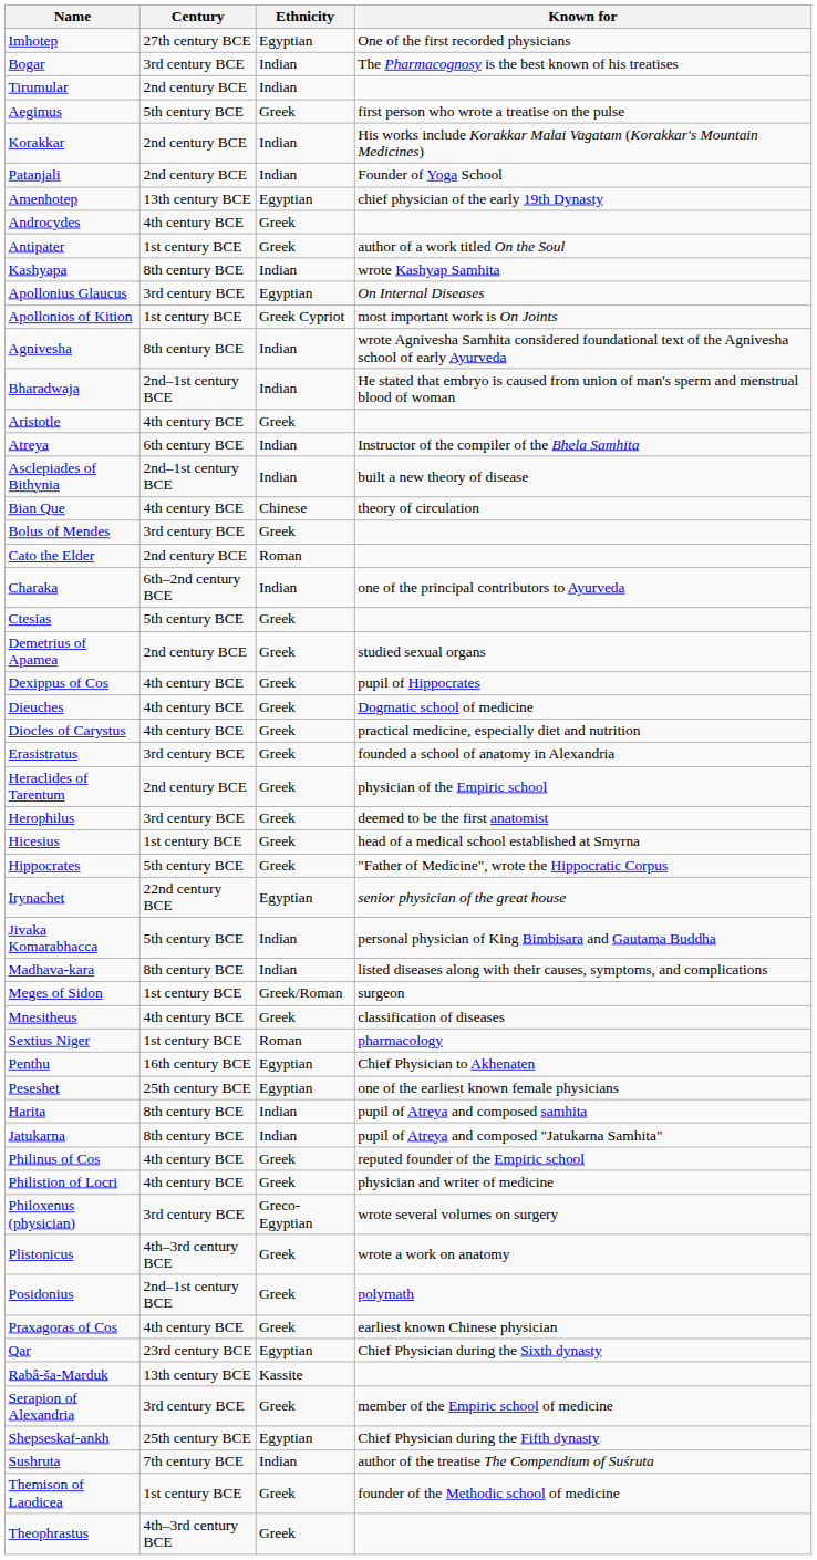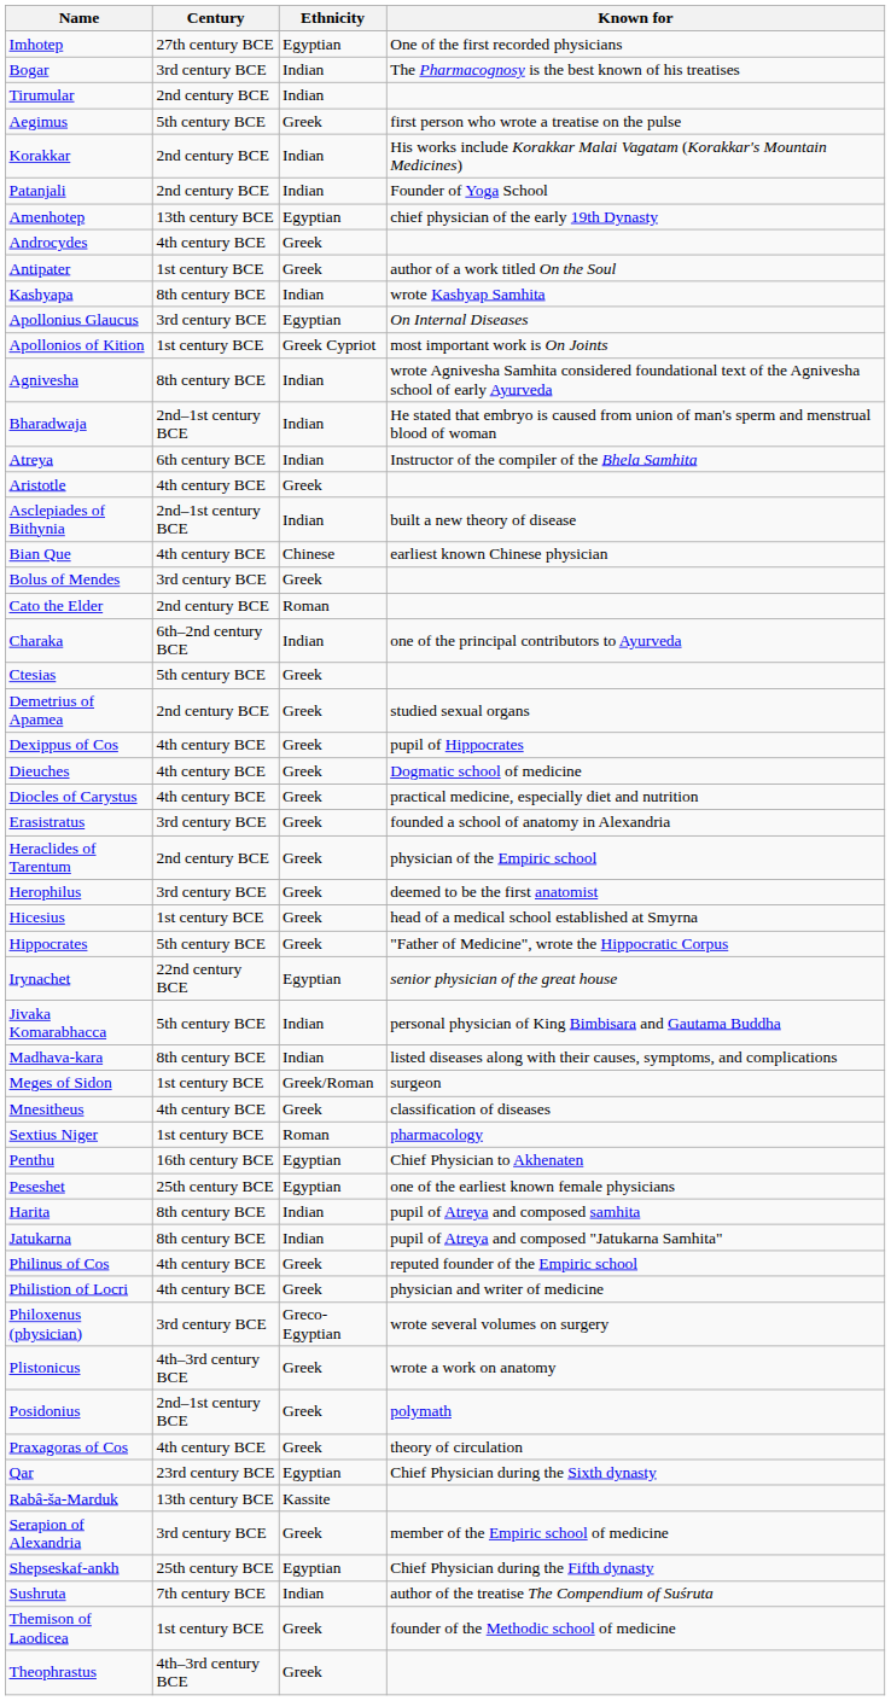rows swapped: Atreya <-> Aristotle
Bian Que | Known for: theory of circulation -> earliest known Chinese physician
Praxagoras of Cos | Known for: earliest known Chinese physician -> theory of circulation
